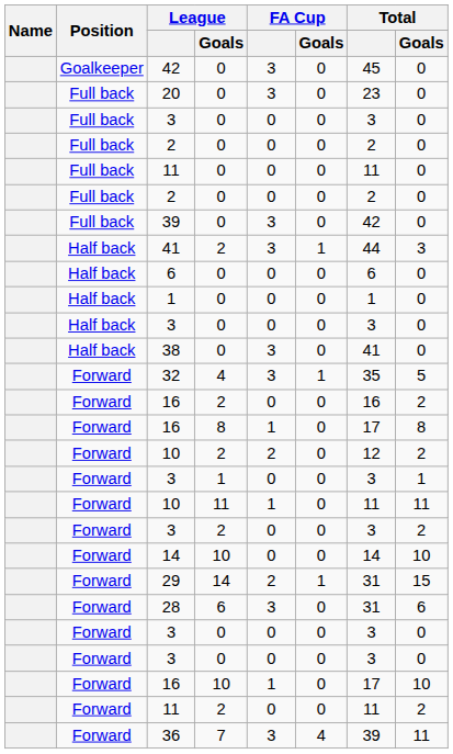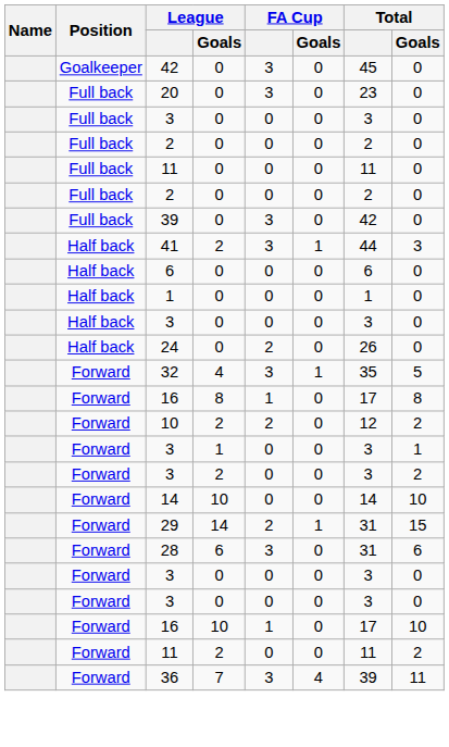+ row: Half back | 24 | 0 | 2 | 0 | 26 | 0
- row: Half back | 38 | 0 | 3 | 0 | 41 | 0
- row: Forward | 16 | 2 | 0 | 0 | 16 | 2
- row: Forward | 10 | 11 | 1 | 0 | 11 | 11
